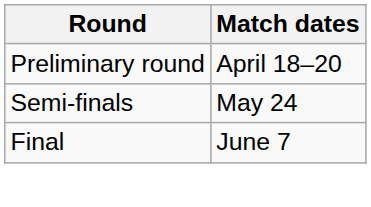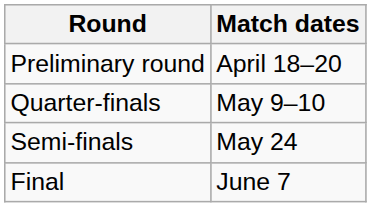+ row: Quarter-finals | May 9–10
